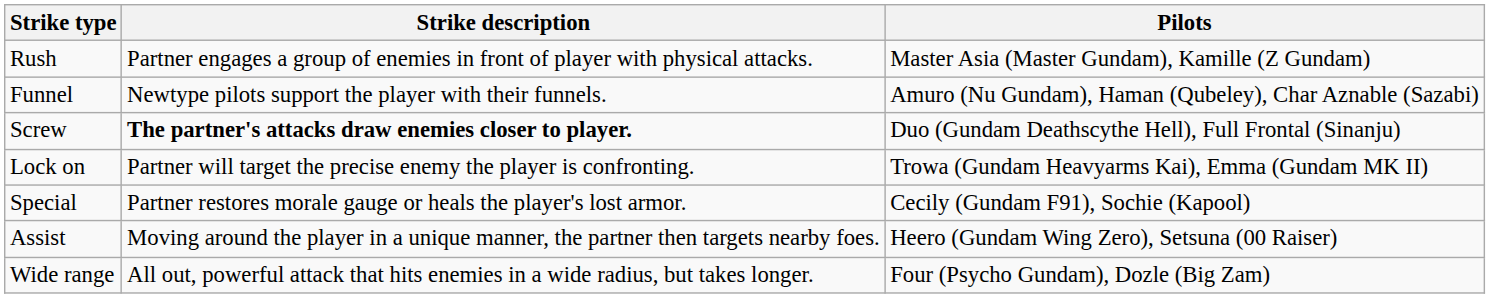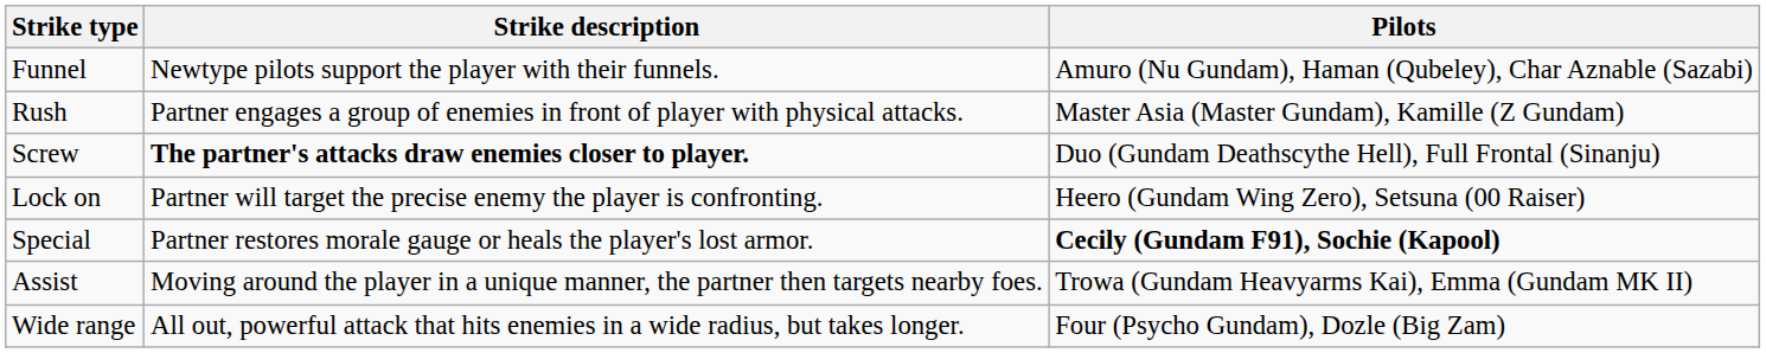rows swapped: Funnel <-> Rush
Lock on | Pilots: Trowa (Gundam Heavyarms Kai), Emma (Gundam MK II) -> Heero (Gundam Wing Zero), Setsuna (00 Raiser)
Special | Pilots: normal -> bold
Assist | Pilots: Heero (Gundam Wing Zero), Setsuna (00 Raiser) -> Trowa (Gundam Heavyarms Kai), Emma (Gundam MK II)
